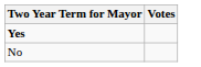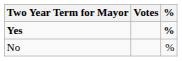+ column: % | % | %
